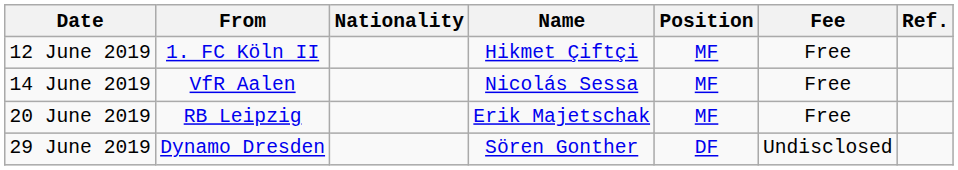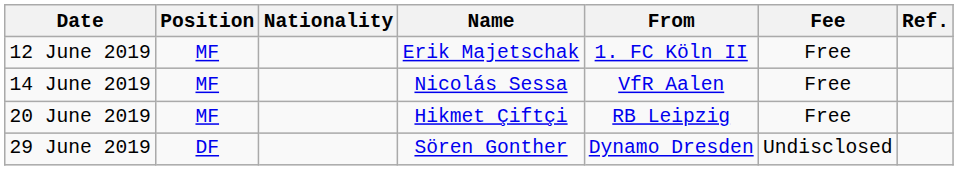columns swapped: Position <-> From
12 June 2019 | Name: Hikmet Çiftçi -> Erik Majetschak
20 June 2019 | Name: Erik Majetschak -> Hikmet Çiftçi
